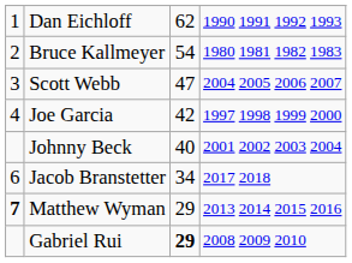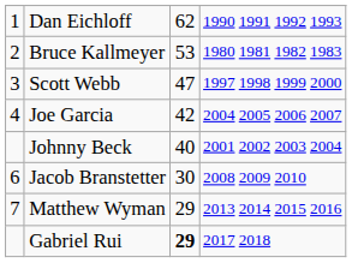Bruce Kallmeyer | column 3: 54 -> 53
Scott Webb | column 4: 2004 2005 2006 2007 -> 1997 1998 1999 2000
Joe Garcia | column 4: 1997 1998 1999 2000 -> 2004 2005 2006 2007
Jacob Branstetter | column 3: 34 -> 30
Jacob Branstetter | column 4: 2017 2018 -> 2008 2009 2010
Matthew Wyman | column 1: bold -> normal
Gabriel Rui | column 4: 2008 2009 2010 -> 2017 2018
